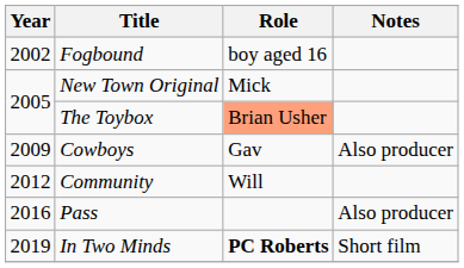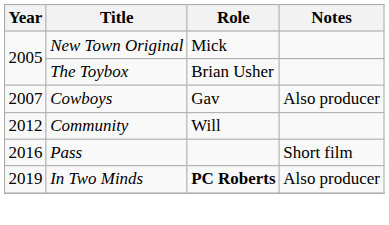- row: 2002 | Fogbound | boy aged 16
The Toybox | Role: lightsalmon background -> no background
Cowboys | Year: 2009 -> 2007
Pass | Notes: Also producer -> Short film
In Two Minds | Notes: Short film -> Also producer
